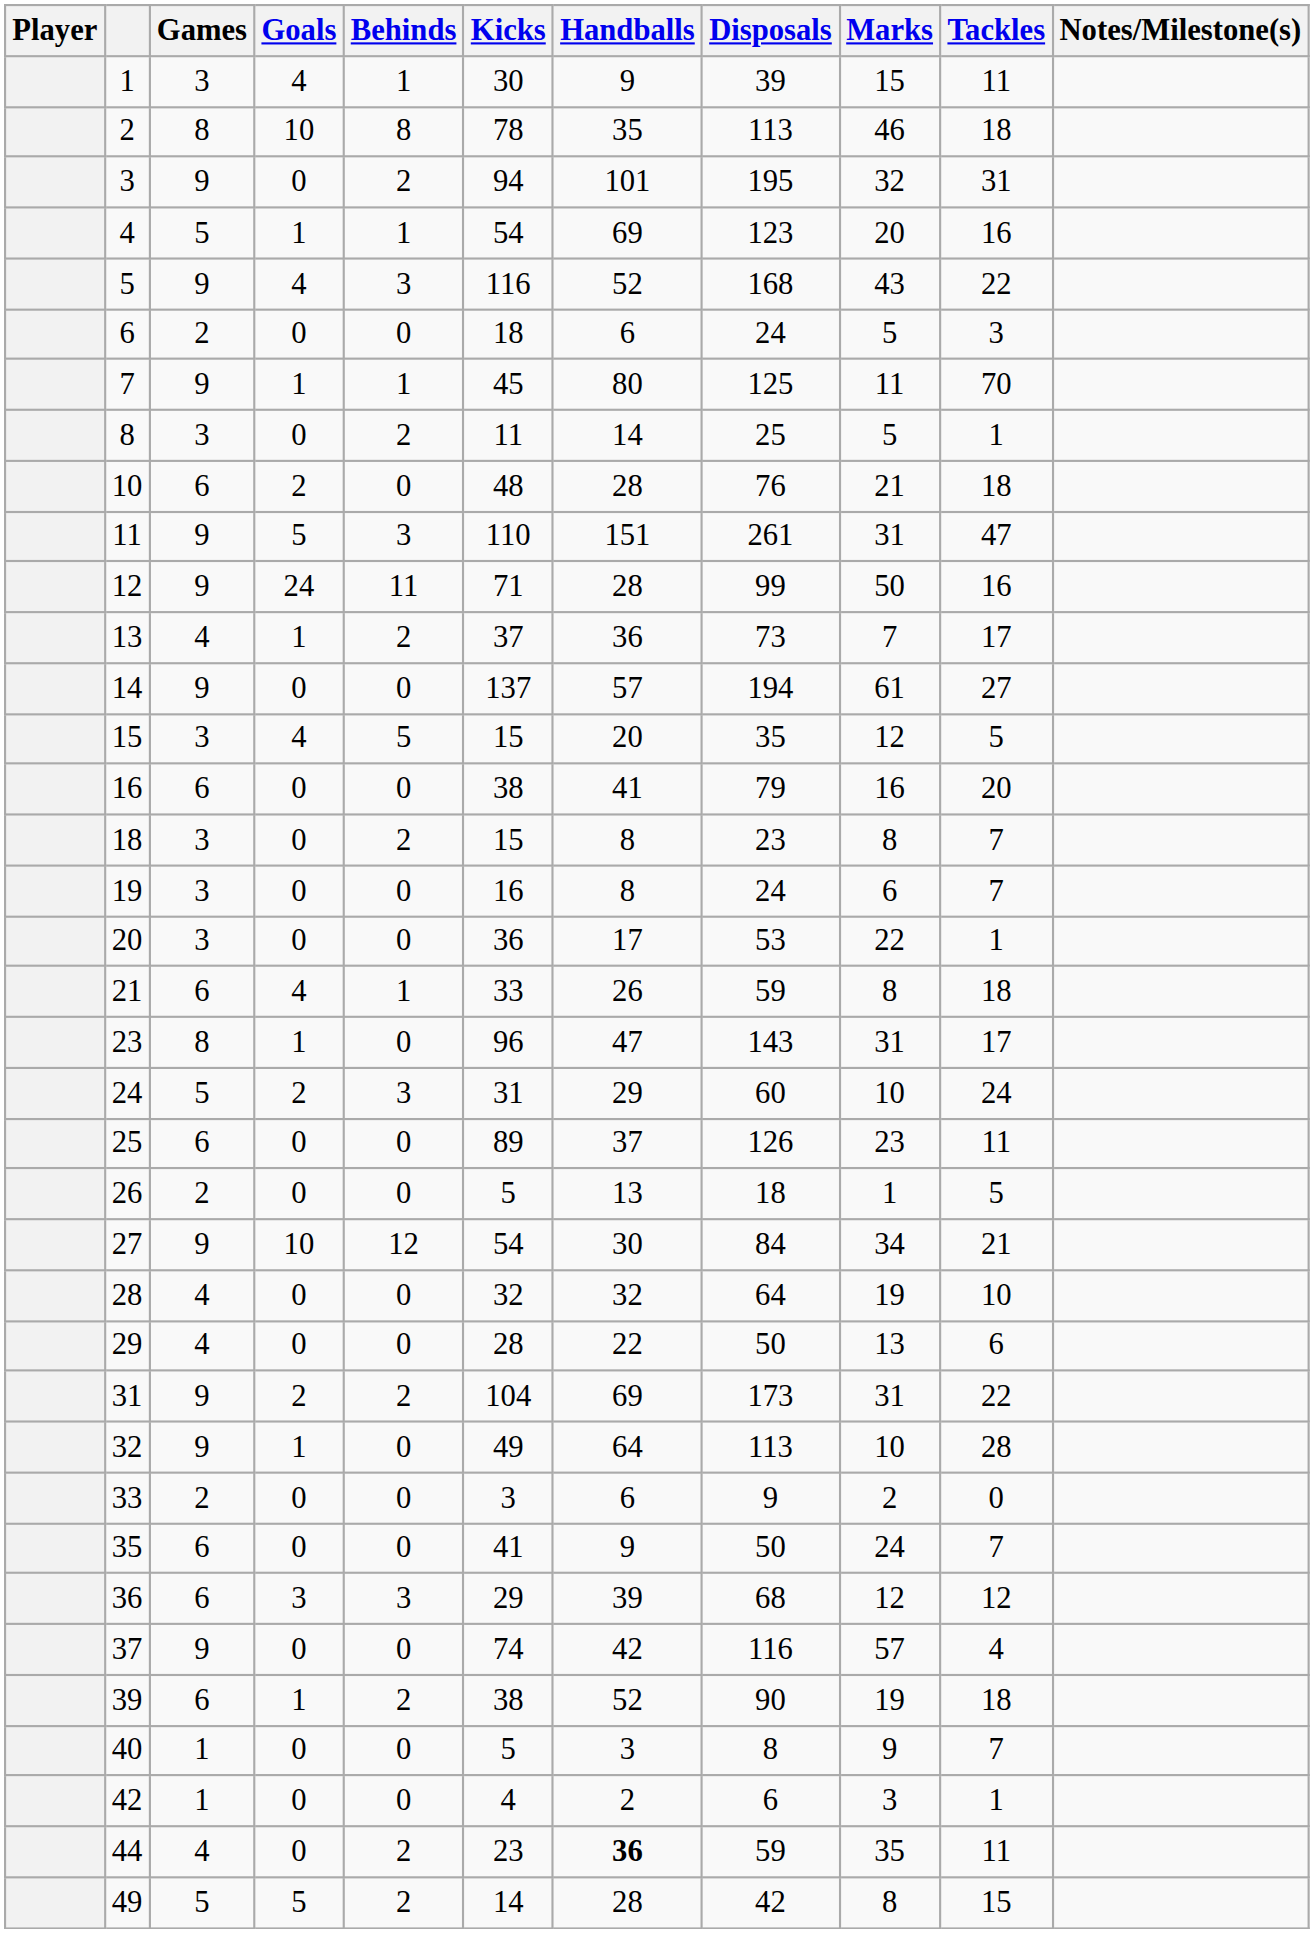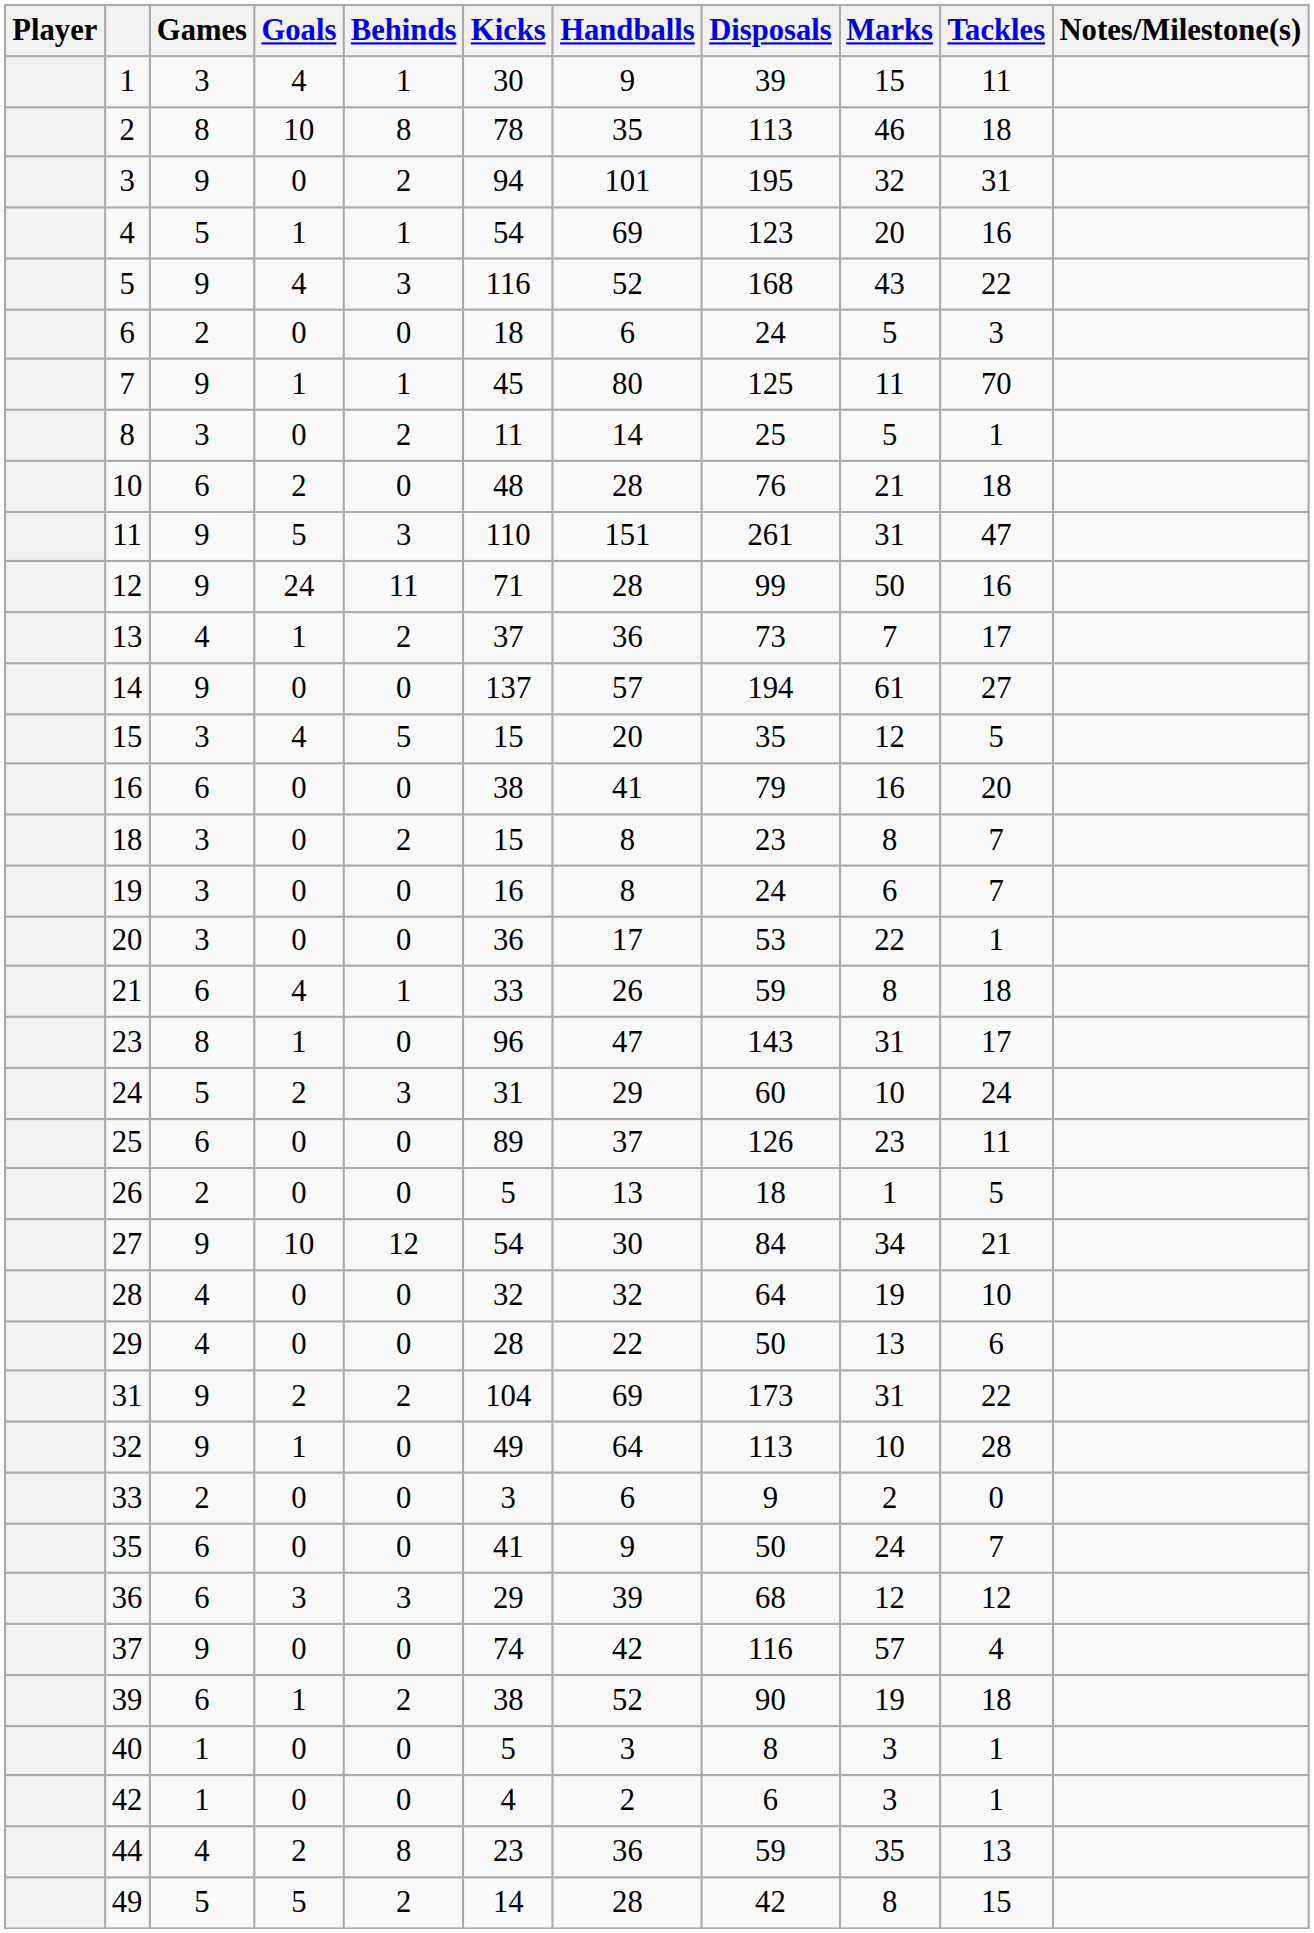40 | Marks: 9 -> 3
40 | Tackles: 7 -> 1
44 | Goals: 0 -> 2
44 | Behinds: 2 -> 8
44 | Handballs: bold -> normal
44 | Tackles: 11 -> 13
